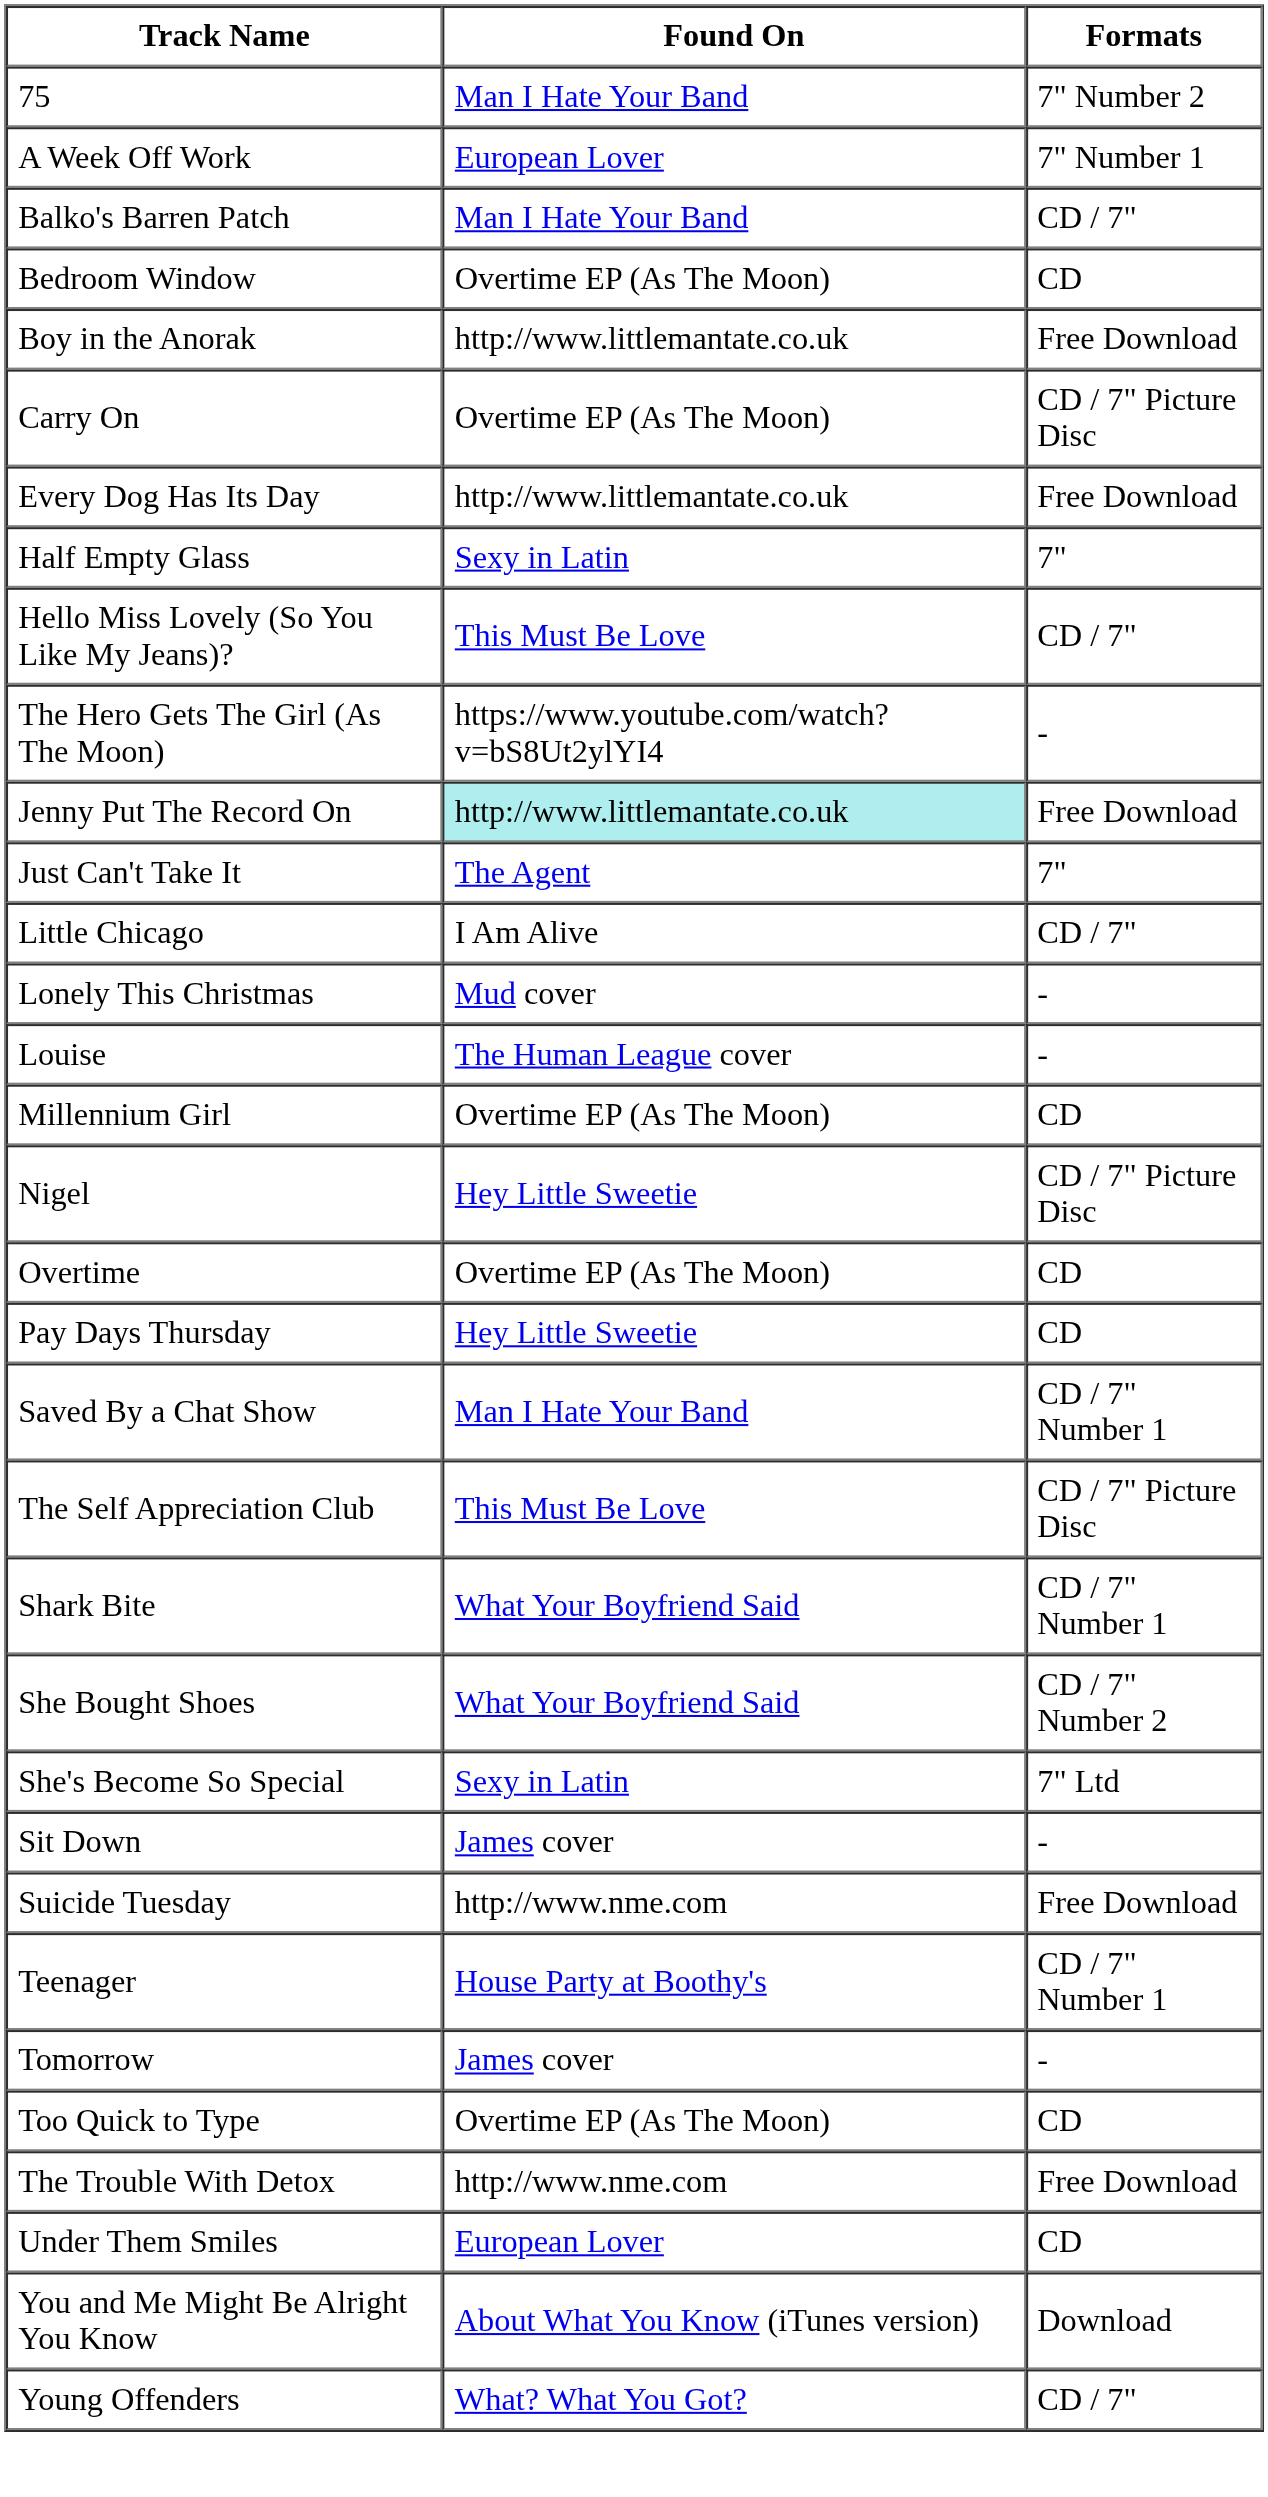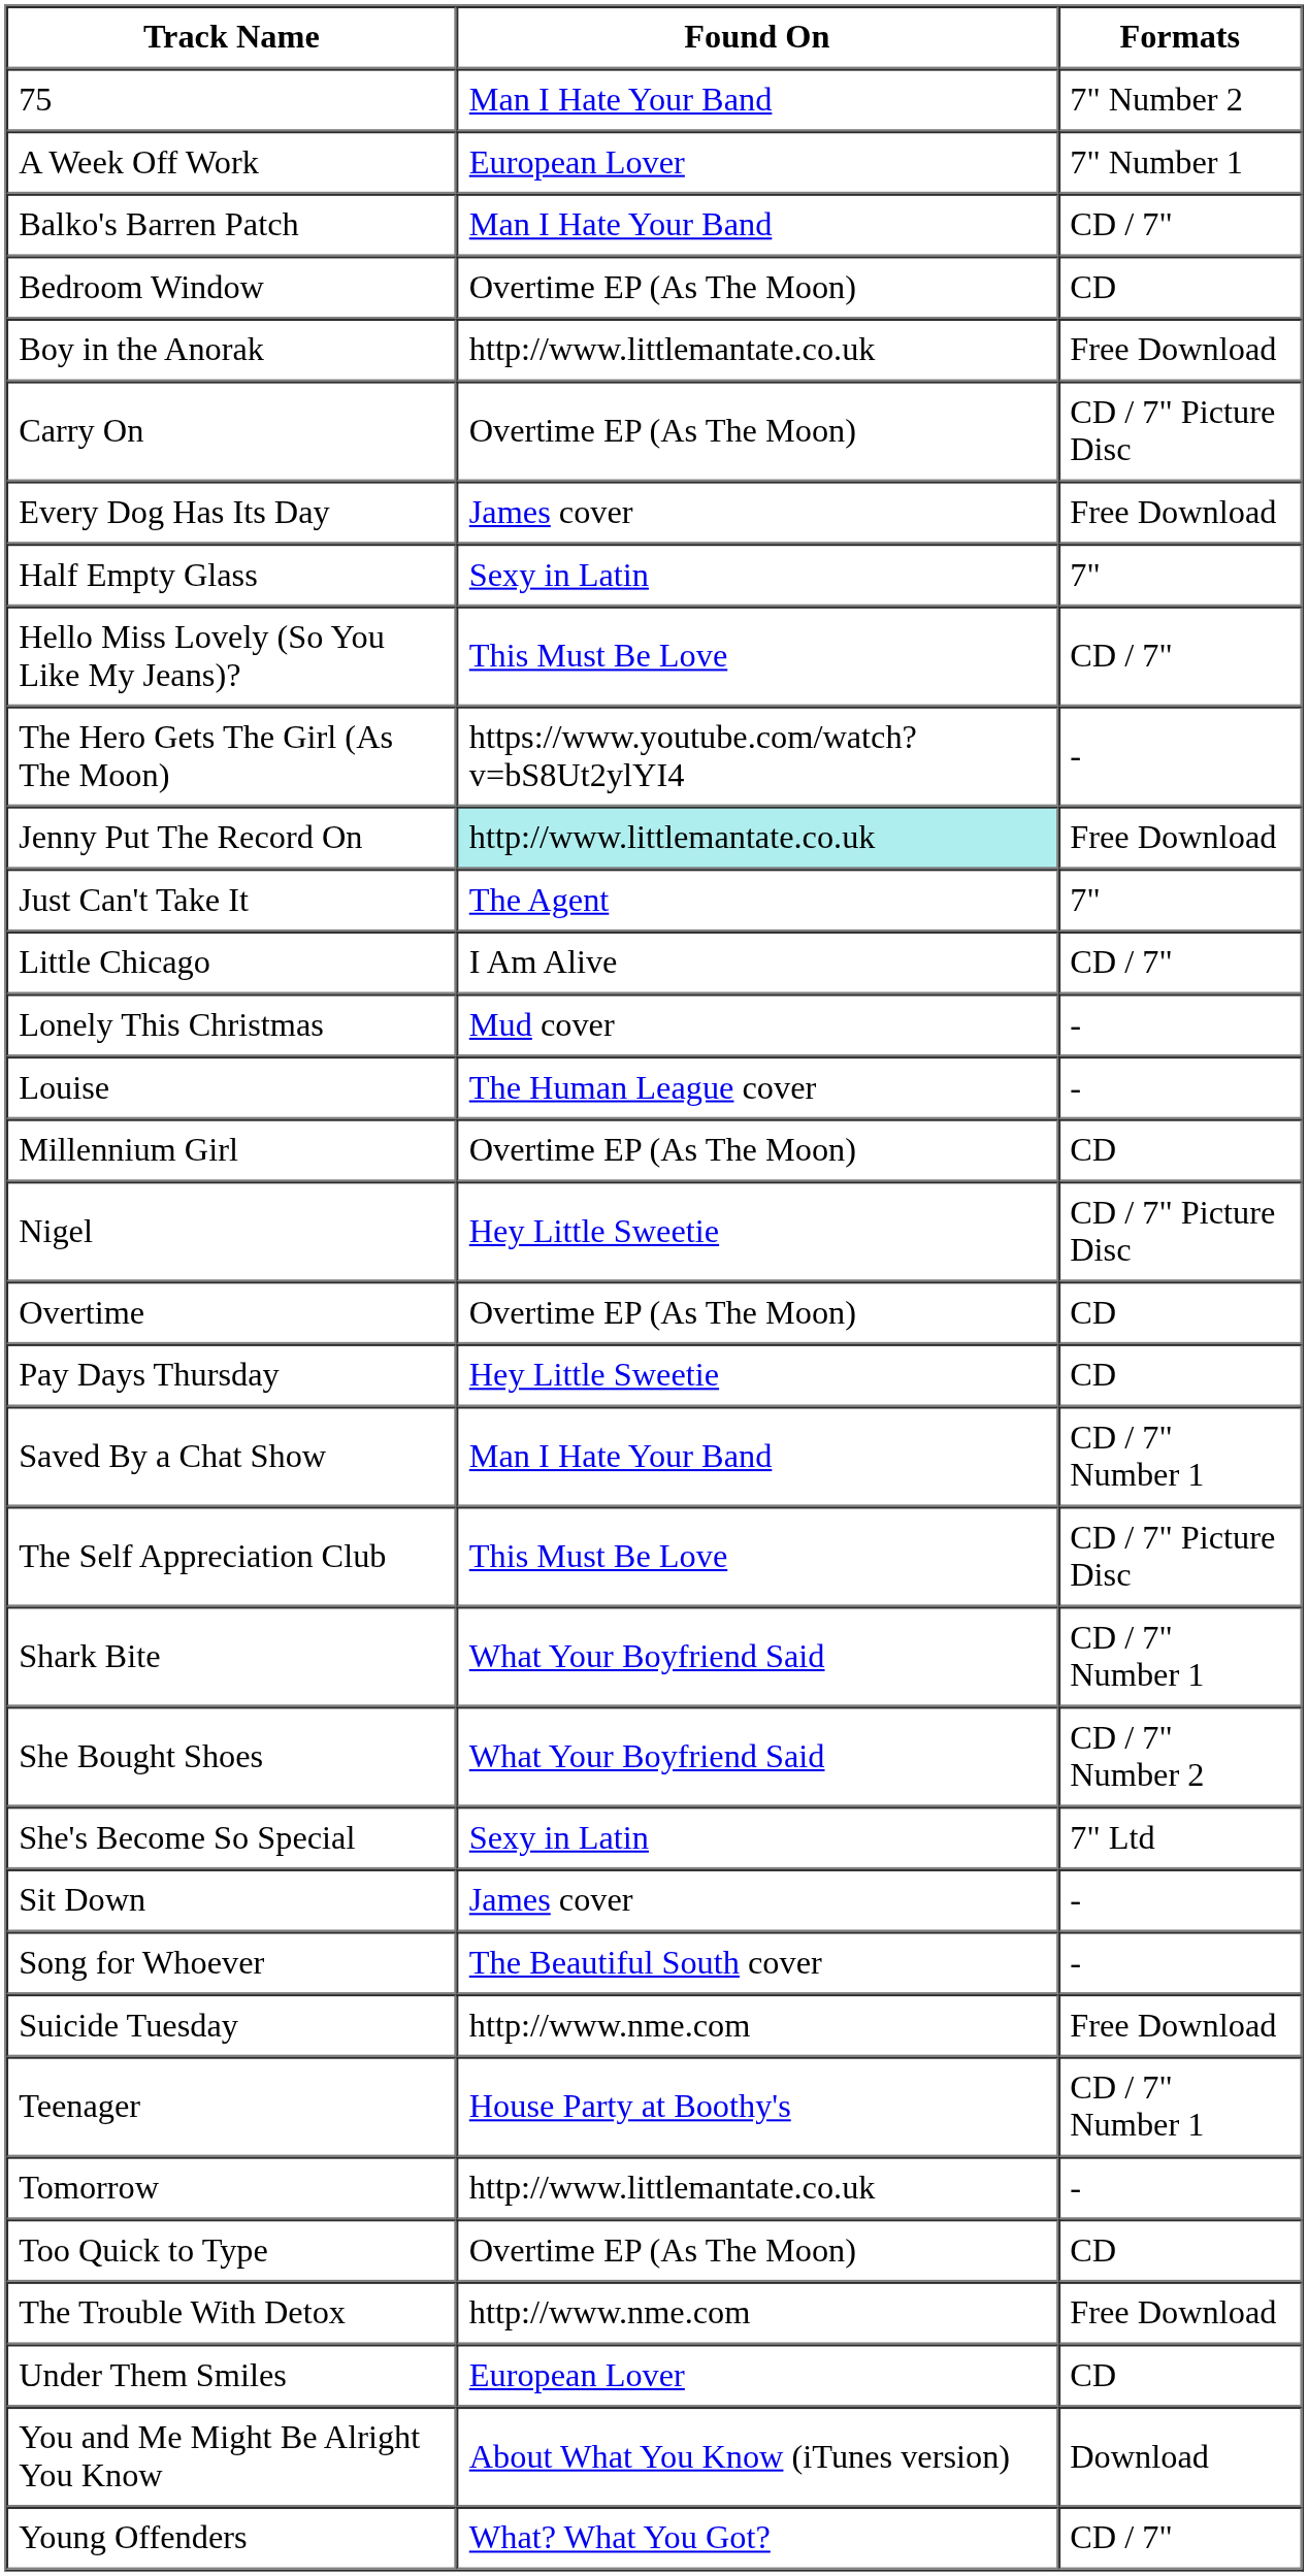Every Dog Has Its Day | Found On: http://www.littlemantate.co.uk -> James cover
+ row: Song for Whoever | The Beautiful South cover | -
Tomorrow | Found On: James cover -> http://www.littlemantate.co.uk
